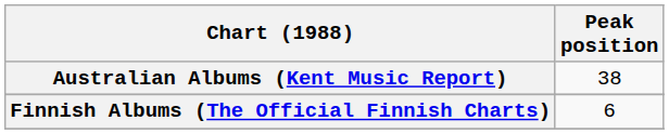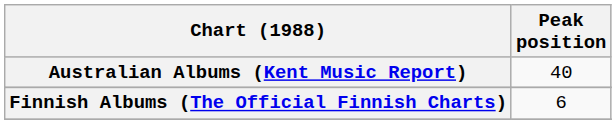Australian Albums (Kent Music Report) | Peak position: 38 -> 40
